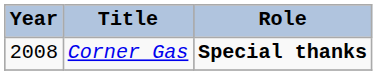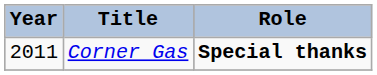Corner Gas | Year: 2008 -> 2011
